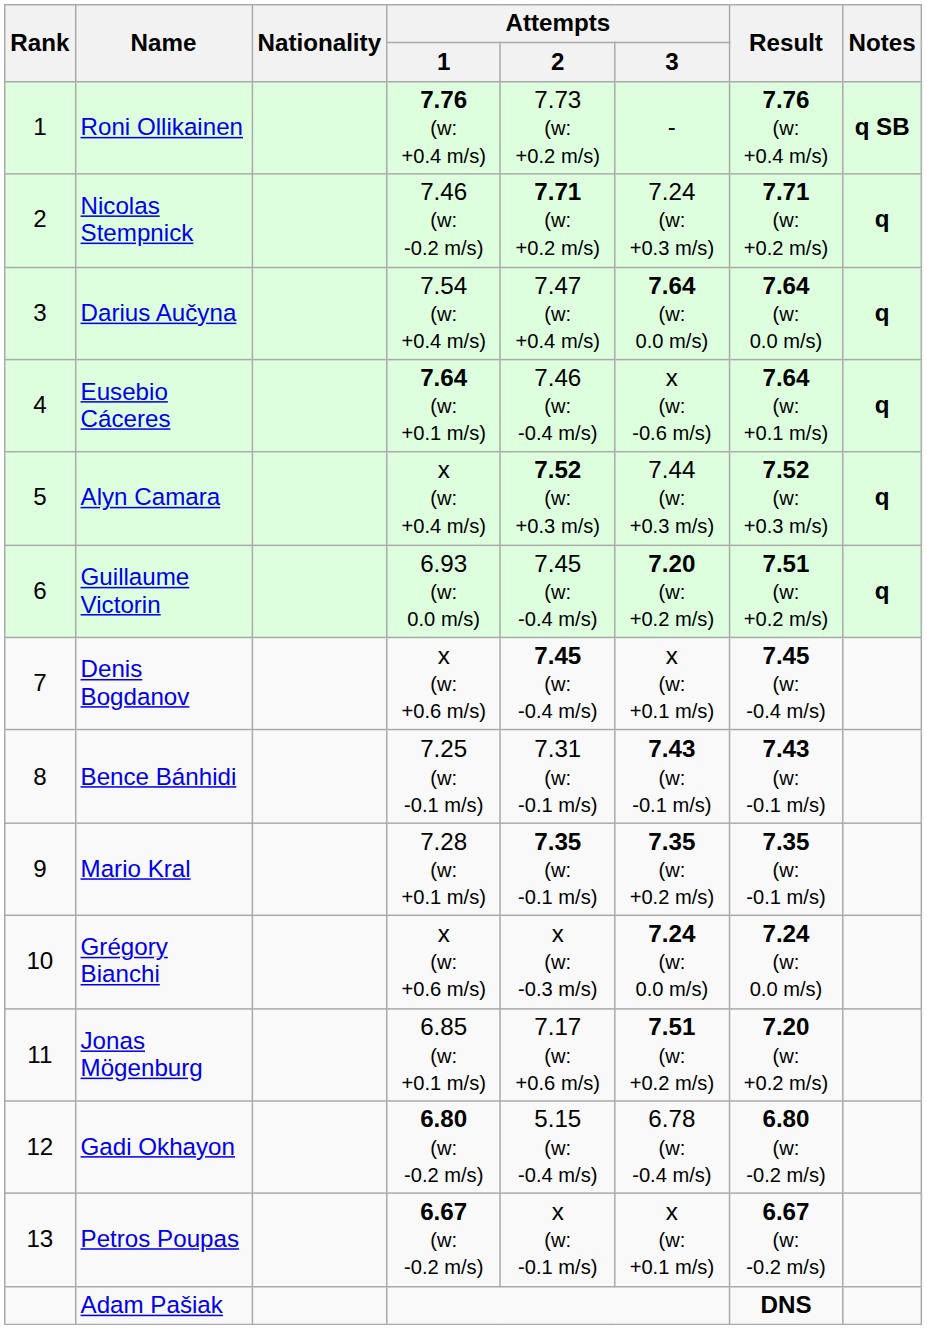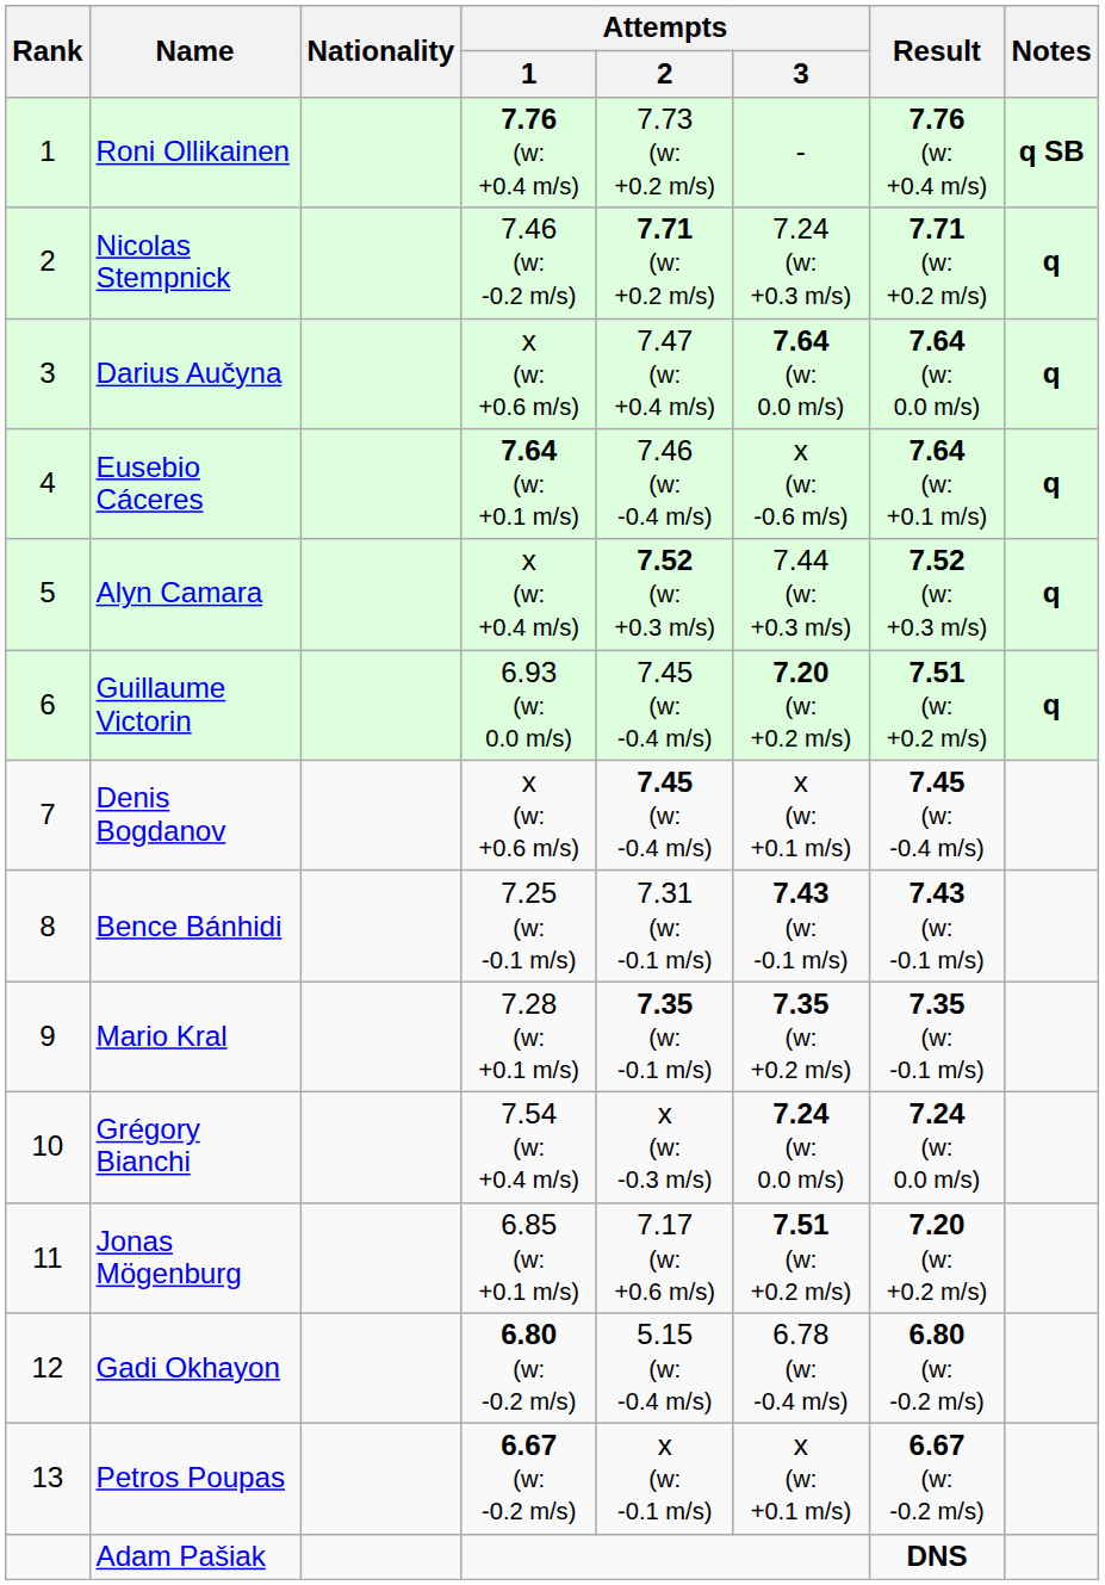Darius Aučyna | Attempts / 1: 7.54 (w: +0.4 m/s) -> x (w: +0.6 m/s)
Grégory Bianchi | Attempts / 1: x (w: +0.6 m/s) -> 7.54 (w: +0.4 m/s)
